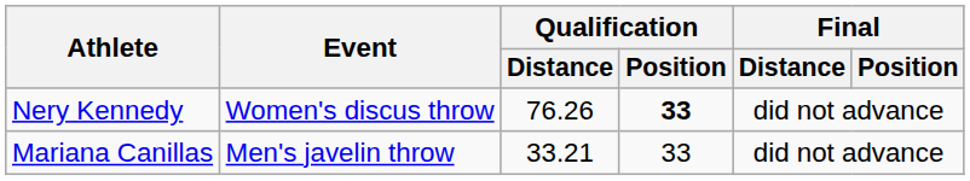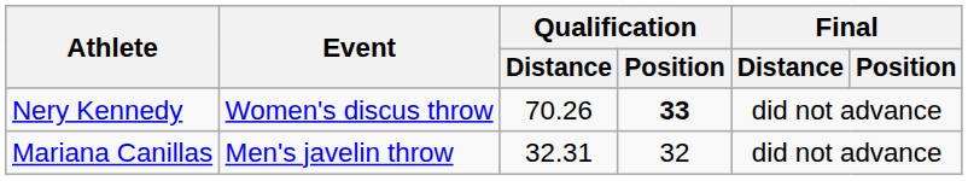Nery Kennedy | Qualification / Distance: 76.26 -> 70.26
Mariana Canillas | Qualification / Distance: 33.21 -> 32.31
Mariana Canillas | Qualification / Position: 33 -> 32
